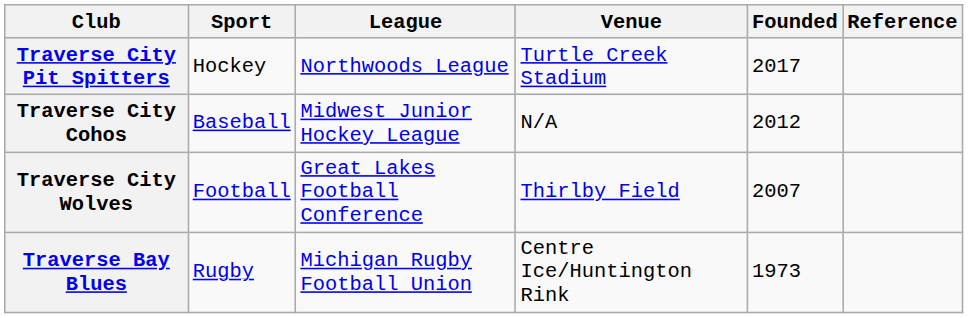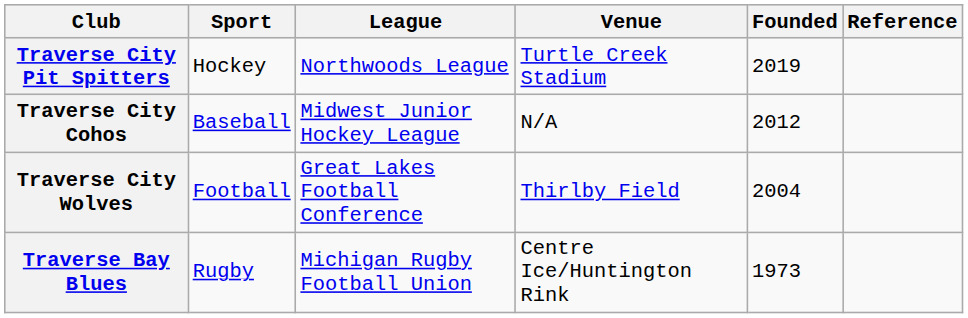Traverse City Pit Spitters | Founded: 2017 -> 2019
Traverse City Wolves | Founded: 2007 -> 2004
